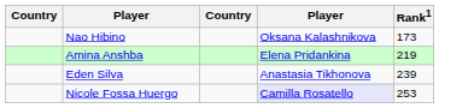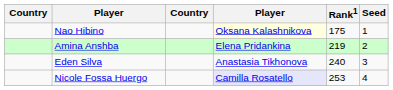+ column: Seed | 1 | 2 | 3 | 4
Nao Hibino | column 4: no background -> lightyellow background
Nao Hibino | Rank1: 173 -> 175
Eden Silva | Rank1: 239 -> 240
